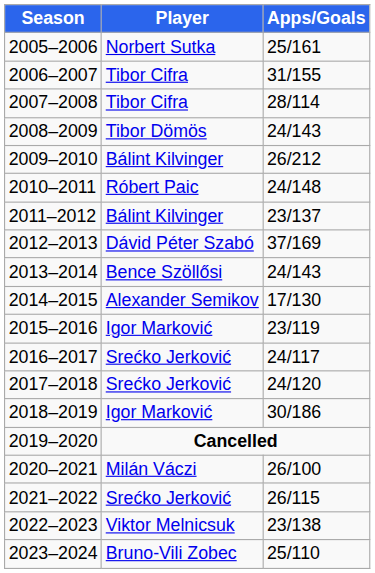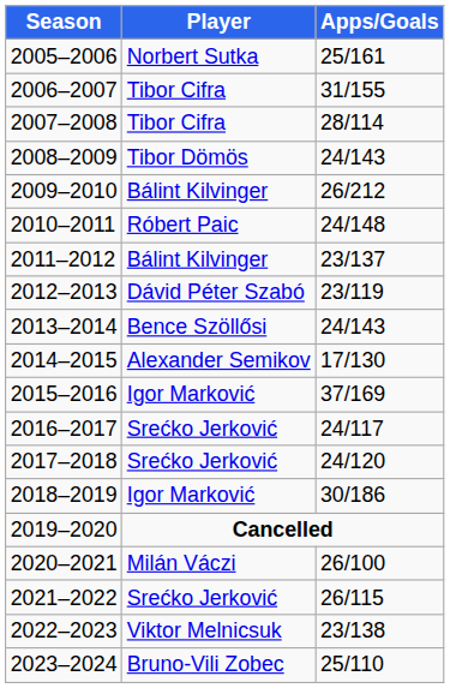2012–2013 | Apps/Goals: 37/169 -> 23/119
2015–2016 | Apps/Goals: 23/119 -> 37/169
